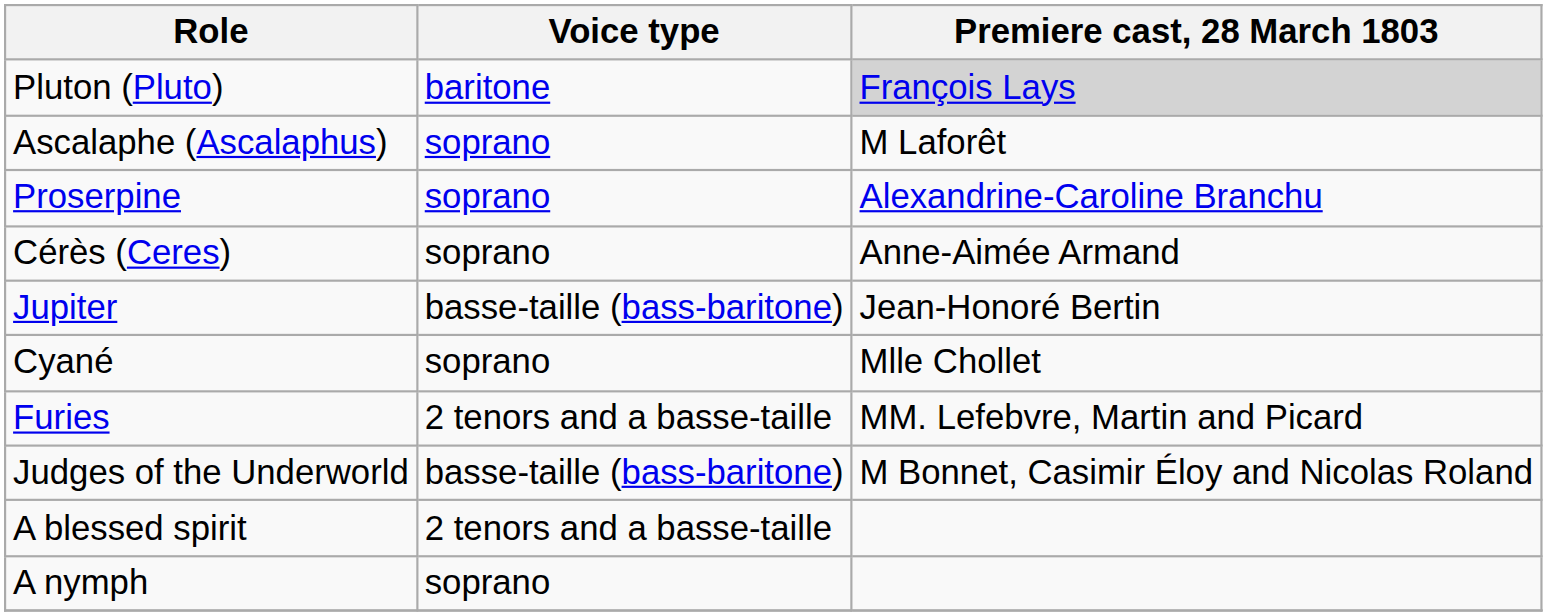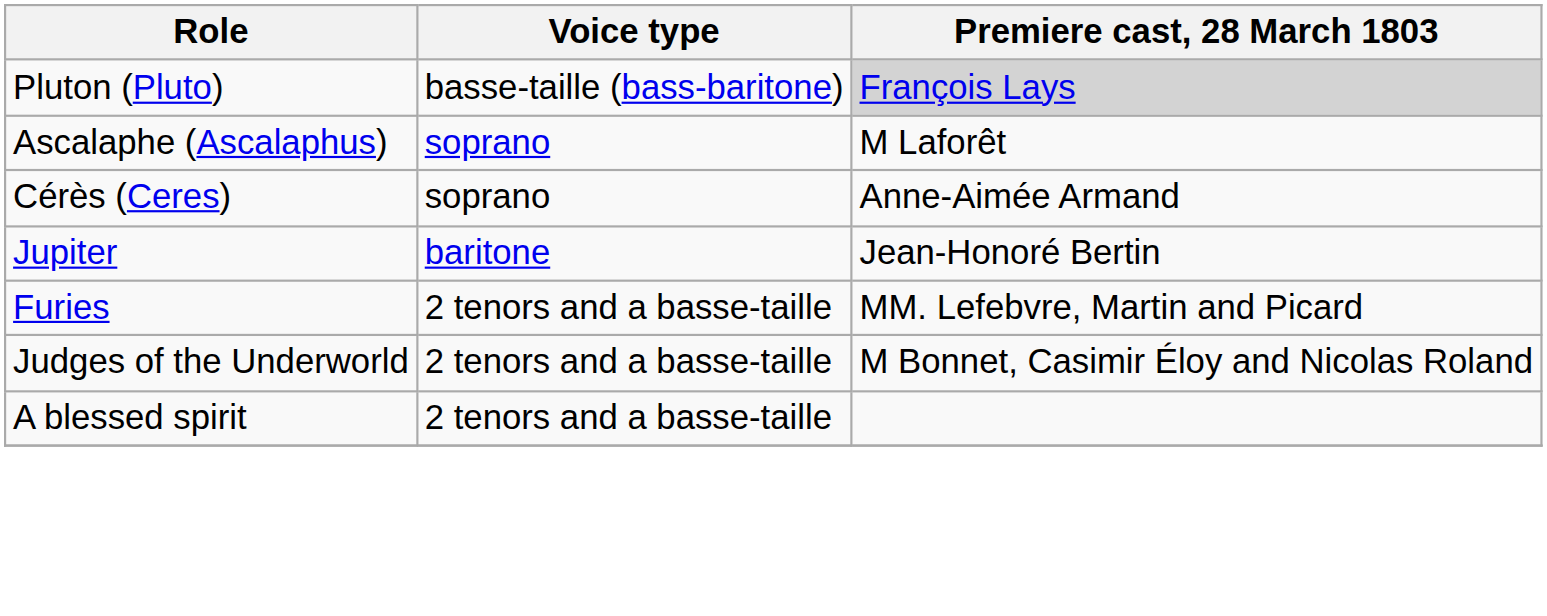Pluton (Pluto) | Voice type: baritone -> basse-taille (bass-baritone)
- row: Proserpine | soprano | Alexandrine-Caroline Branchu
Jupiter | Voice type: basse-taille (bass-baritone) -> baritone
- row: Cyané | soprano | Mlle Chollet
Judges of the Underworld | Voice type: basse-taille (bass-baritone) -> 2 tenors and a basse-taille
- row: A nymph | soprano
